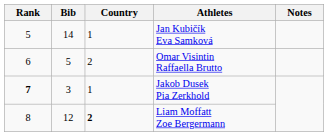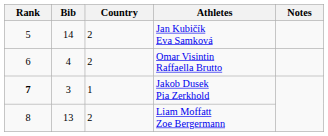Jan Kubičík Eva Samková | Country: 1 -> 2
Omar Visintin Raffaella Brutto | Bib: 5 -> 4
Liam Moffatt Zoe Bergermann | Bib: 12 -> 13
Liam Moffatt Zoe Bergermann | Country: bold -> normal
